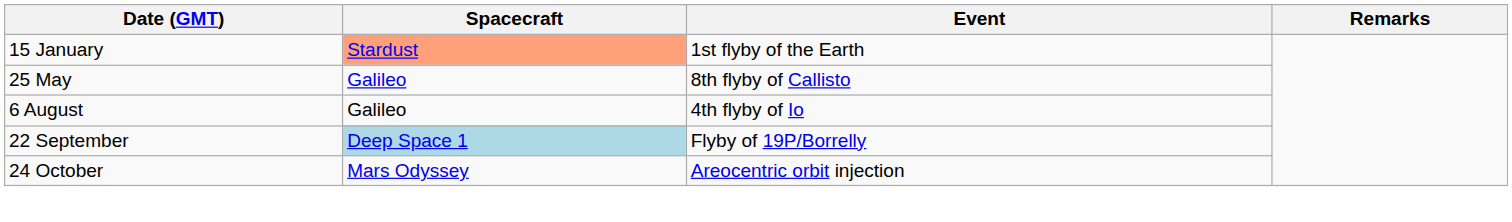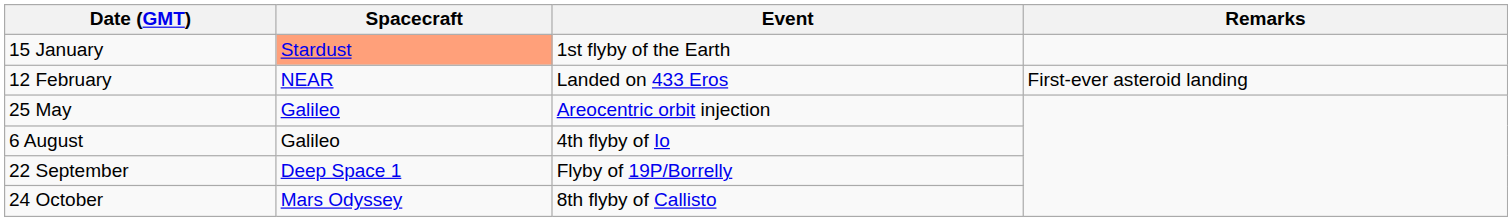+ row: 12 February | NEAR | Landed on 433 Eros | First-ever asteroid landing
25 May | Event: 8th flyby of Callisto -> Areocentric orbit injection
22 September | Spacecraft: lightblue background -> no background
24 October | Event: Areocentric orbit injection -> 8th flyby of Callisto
